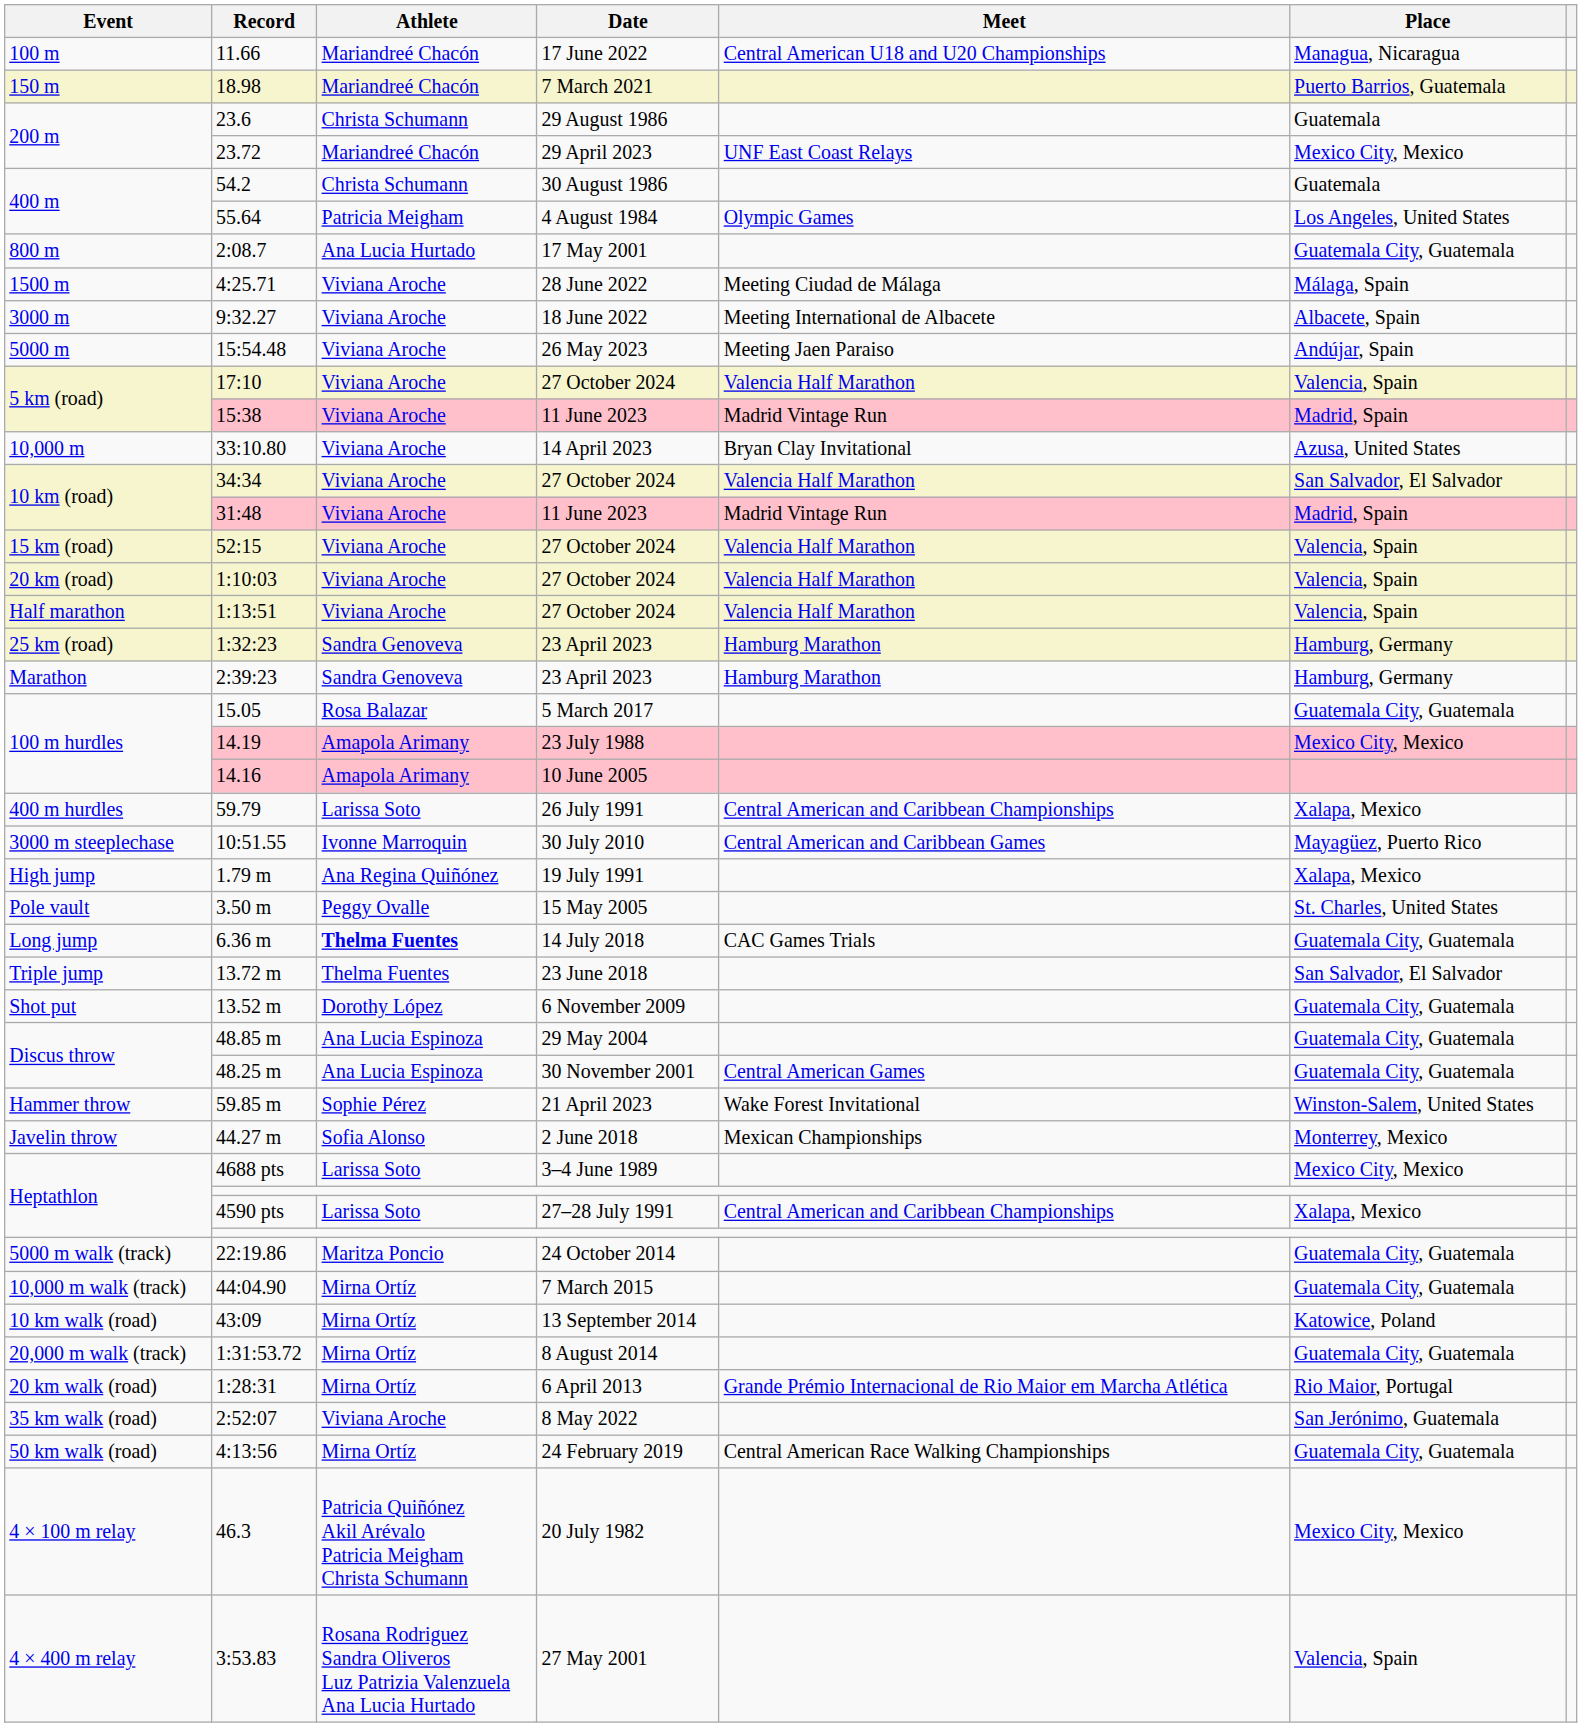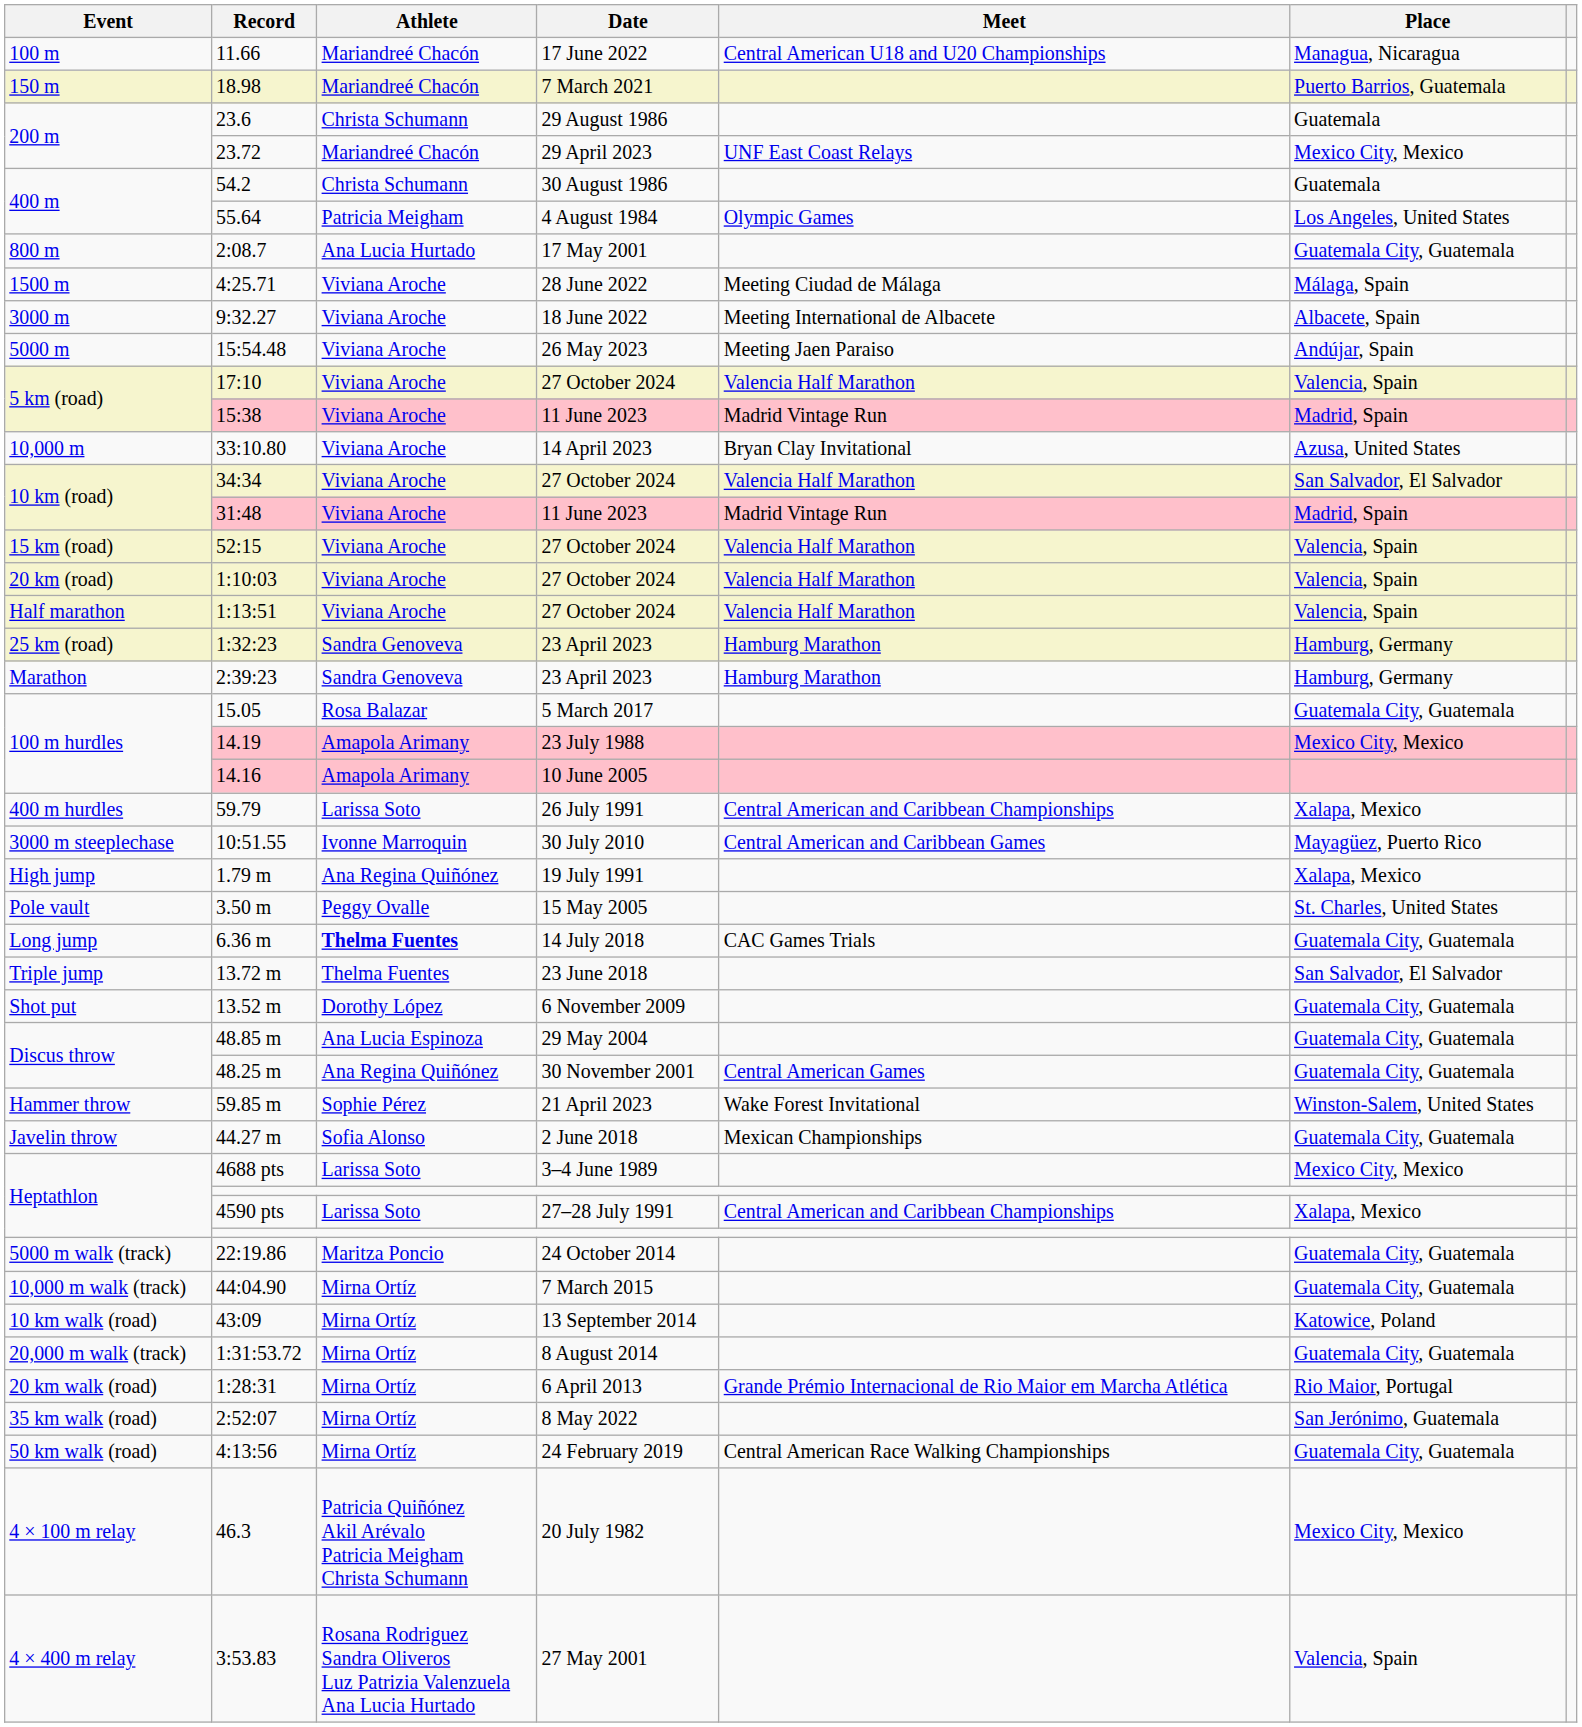48.25 m | Athlete: Ana Lucia Espinoza -> Ana Regina Quiñónez
44.27 m | Place: Monterrey, Mexico -> Guatemala City, Guatemala
2:52:07 | Athlete: Viviana Aroche -> Mirna Ortíz
